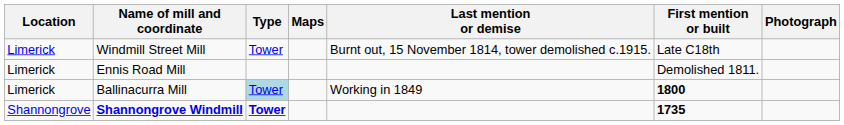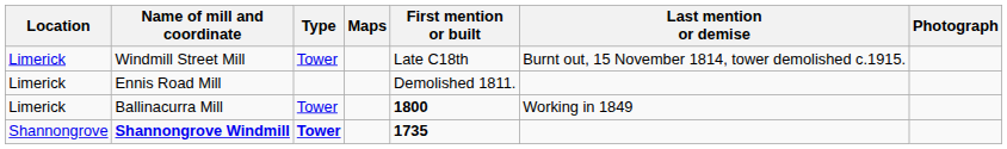columns swapped: First mention or built <-> Last mention or demise
Ballinacurra Mill | Type: lightblue background -> no background
